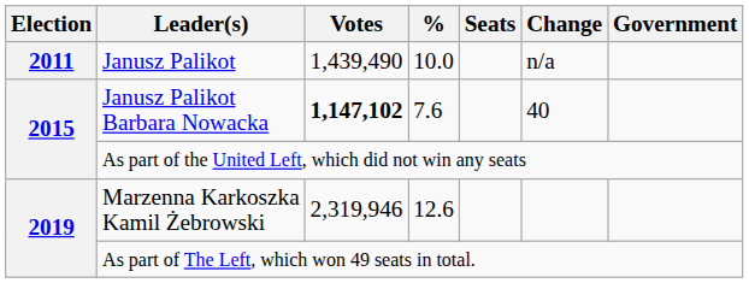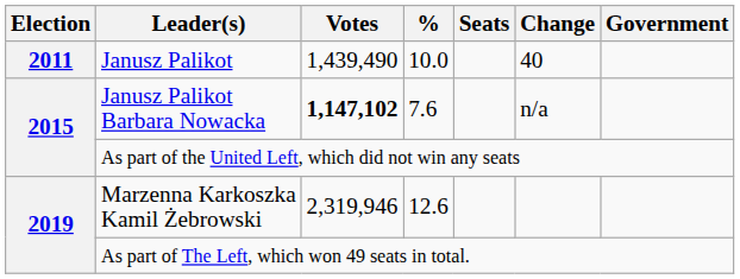Janusz Palikot | Change: n/a -> 40
Janusz Palikot Barbara Nowacka | Change: 40 -> n/a
